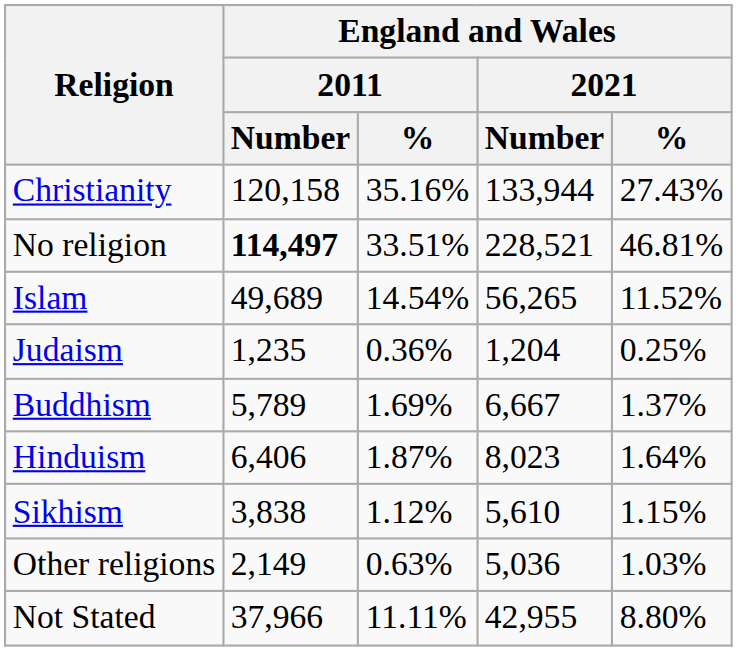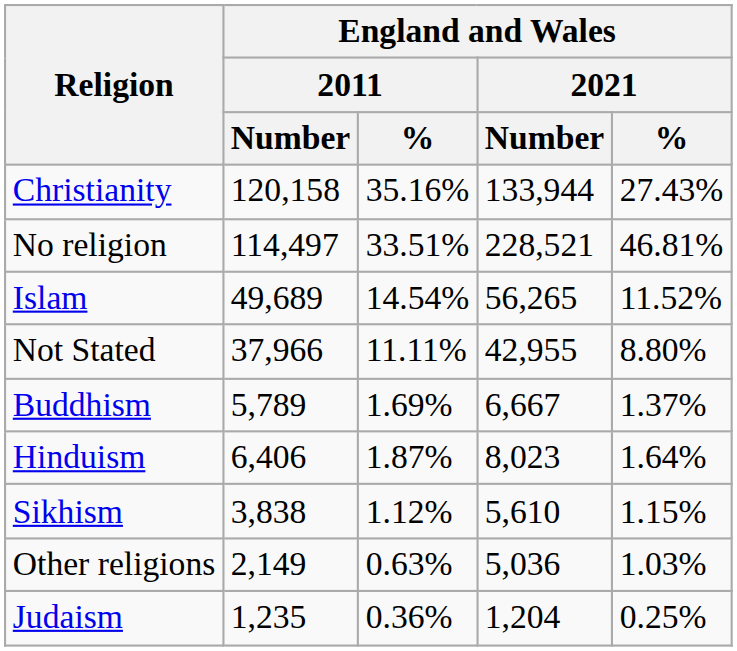No religion | England and Wales / 2011 / Number: bold -> normal
rows swapped: Judaism <-> Not Stated
